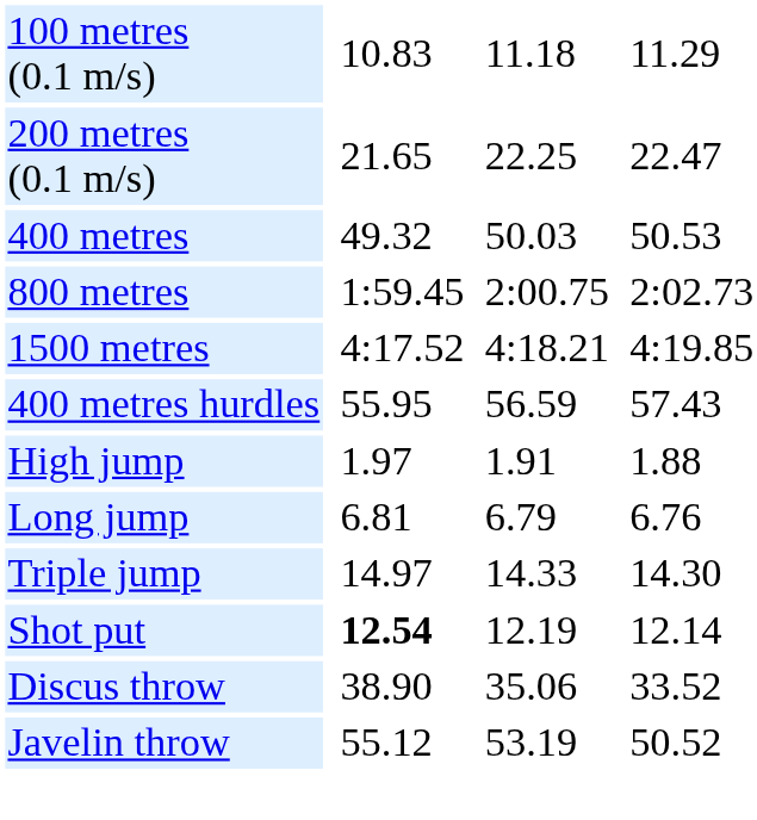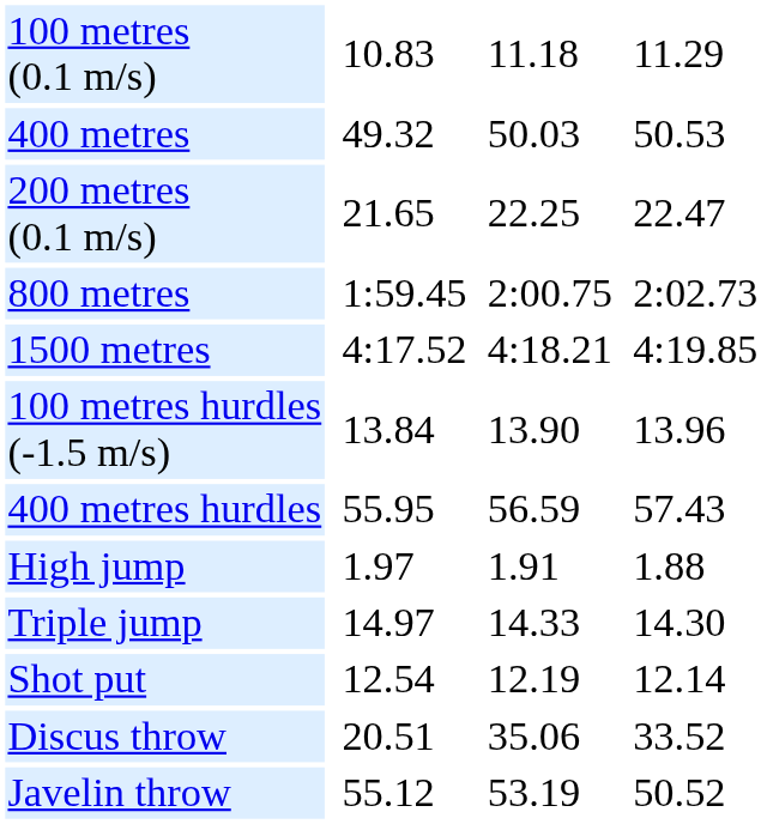rows swapped: 200 metres (0.1 m/s) <-> 400 metres
+ row: 100 metres hurdles (-1.5 m/s) | 13.84 | 13.90 | 13.96
- row: Long jump | 6.81 | 6.79 | 6.76
Shot put | column 3: bold -> normal
Discus throw | column 3: 38.90 -> 20.51
